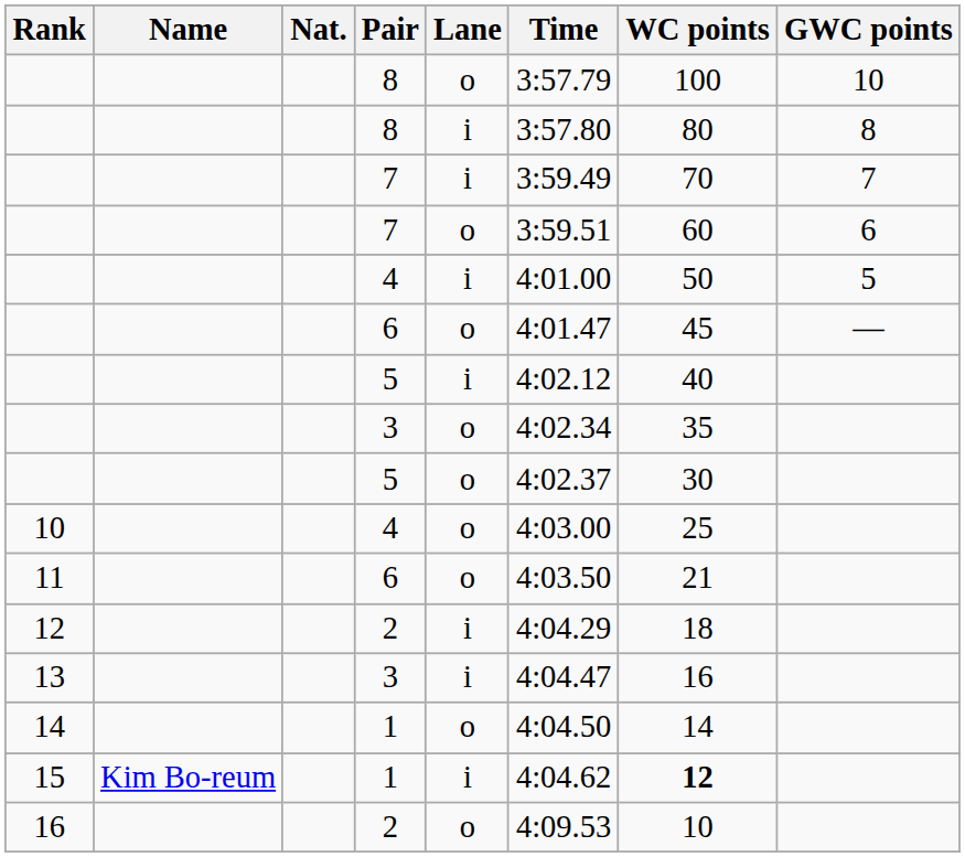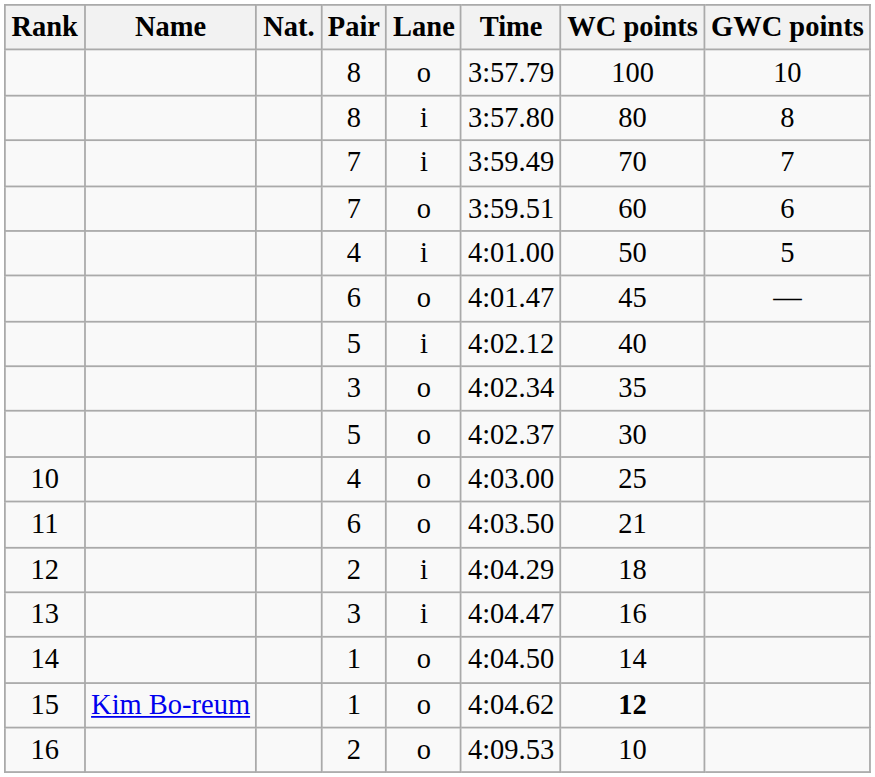15 | Lane: i -> o
